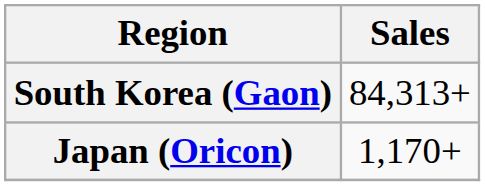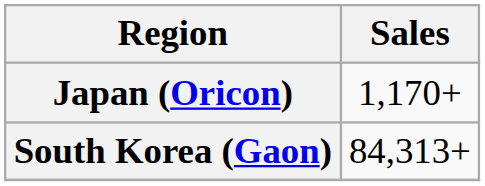rows swapped: South Korea (Gaon) <-> Japan (Oricon)
